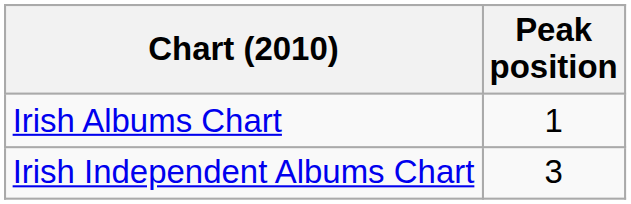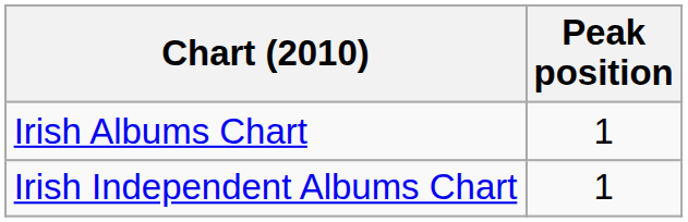Irish Independent Albums Chart | Peak position: 3 -> 1
